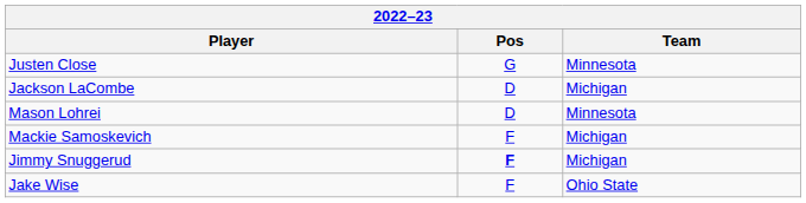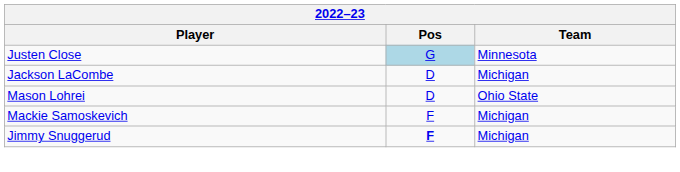Justen Close | Pos: no background -> lightblue background
Mason Lohrei | Team: Minnesota -> Ohio State
- row: Jake Wise | F | Ohio State
